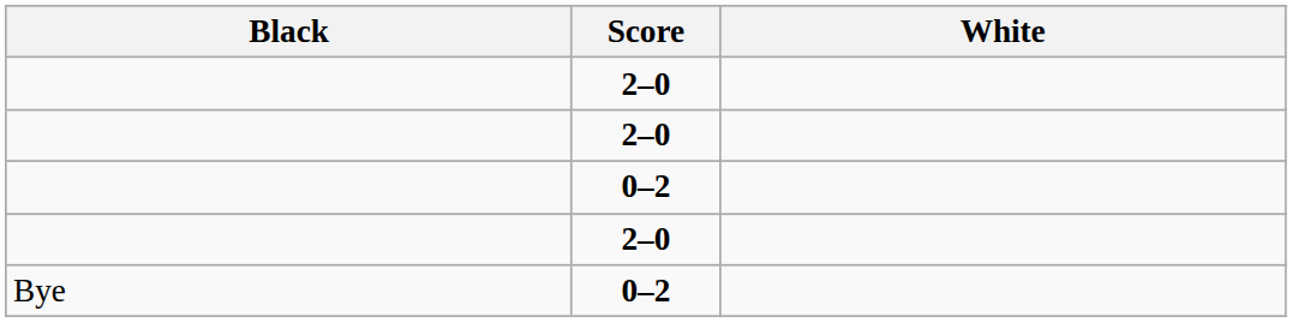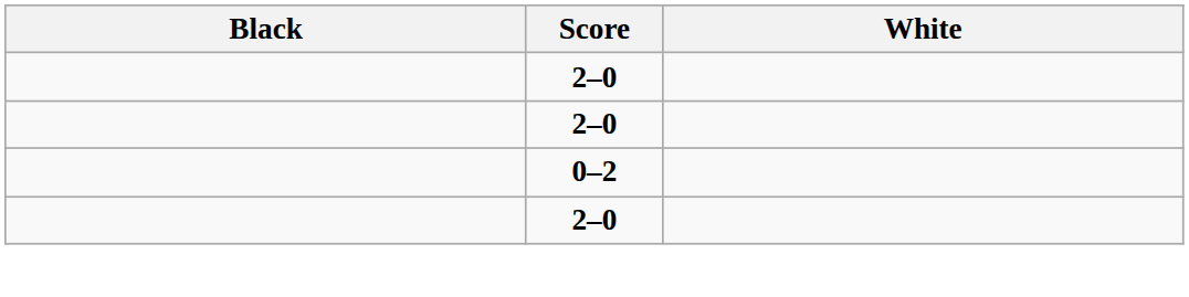- row: Bye | 0–2
